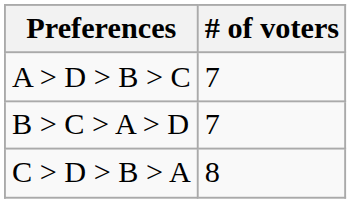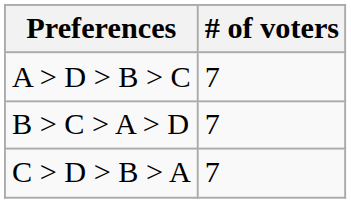C > D > B > A | # of voters: 8 -> 7
